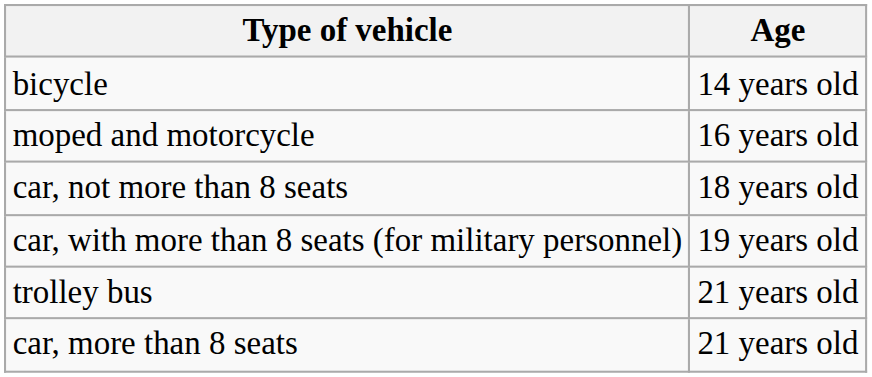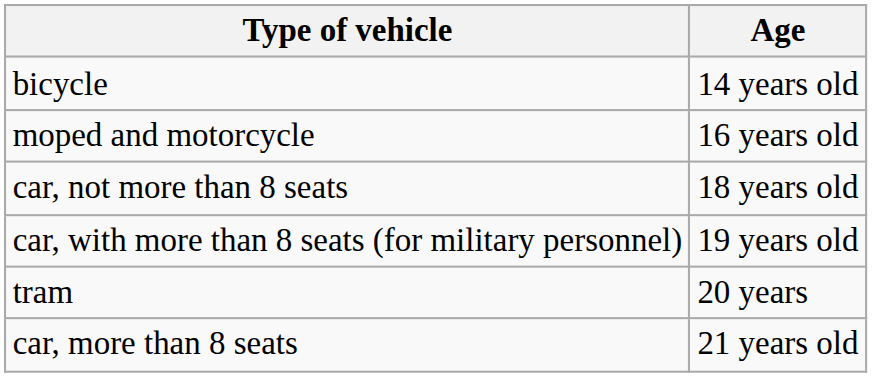+ row: tram | 20 years
- row: trolley bus | 21 years old
